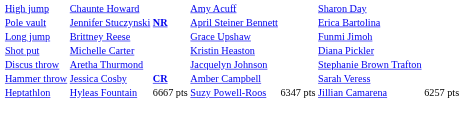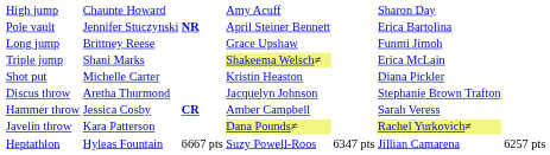+ row: Triple jump | Shani Marks | Shakeema Welsch≠ | Erica McLain
+ row: Javelin throw | Kara Patterson | Dana Pounds≠ | Rachel Yurkovich≠
